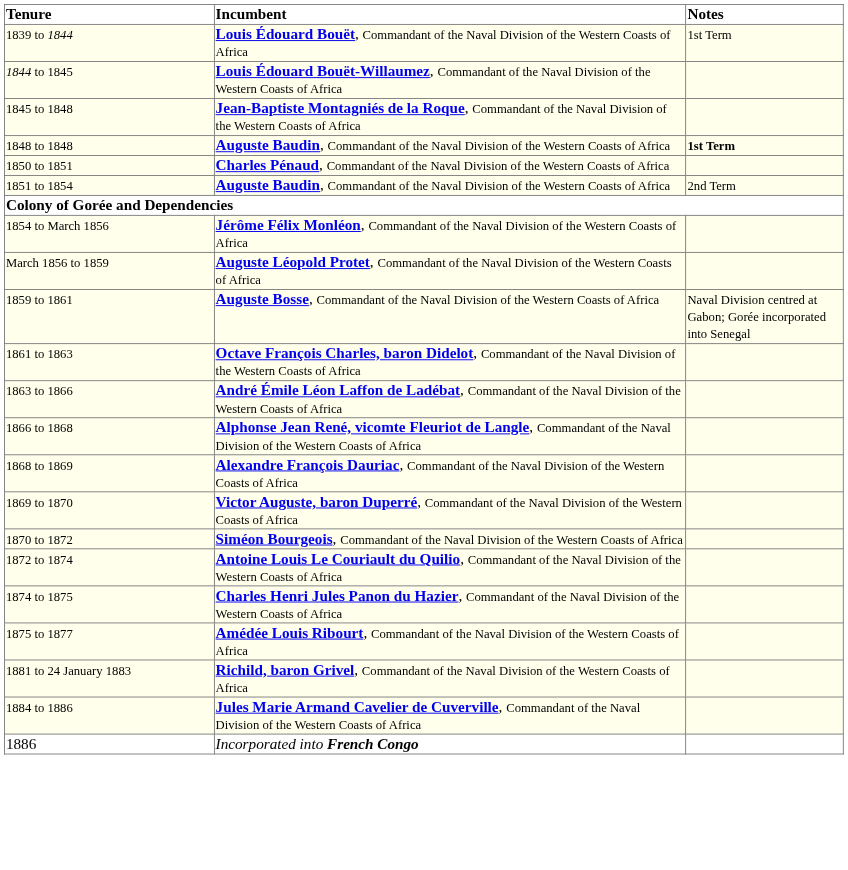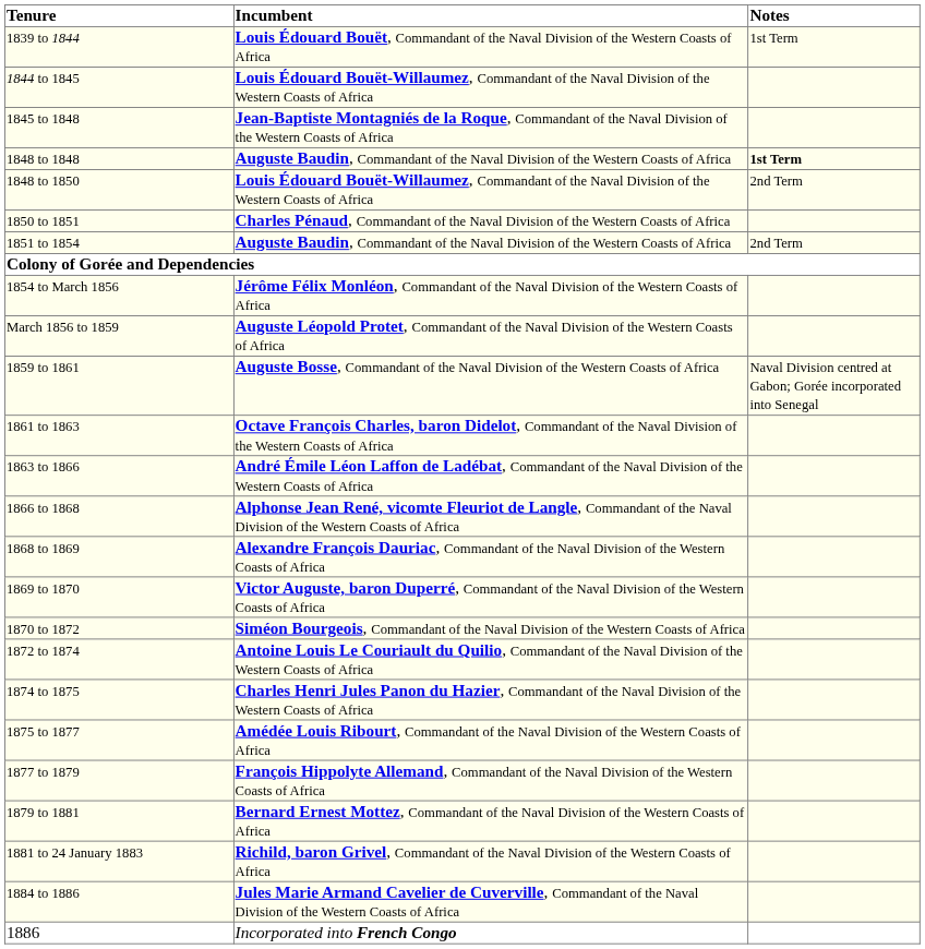+ row: 1848 to 1850 | Louis Édouard Bouët-Willaumez, Commandant of the Naval Division of the Western Coasts of Africa | 2nd Term
+ row: 1877 to 1879 | François Hippolyte Allemand, Commandant of the Naval Division of the Western Coasts of Africa
+ row: 1879 to 1881 | Bernard Ernest Mottez, Commandant of the Naval Division of the Western Coasts of Africa
